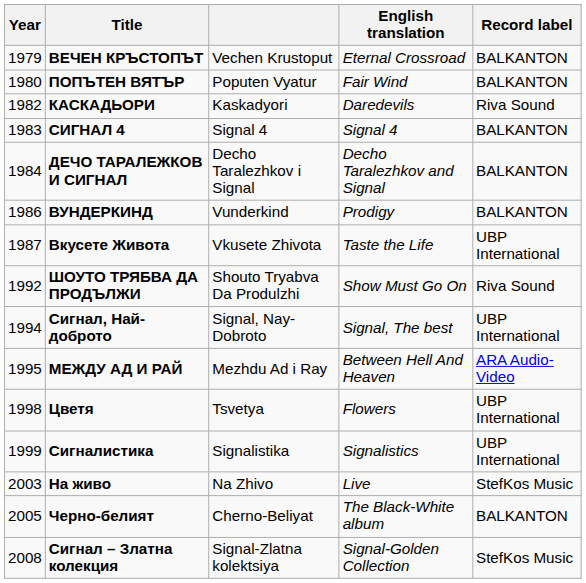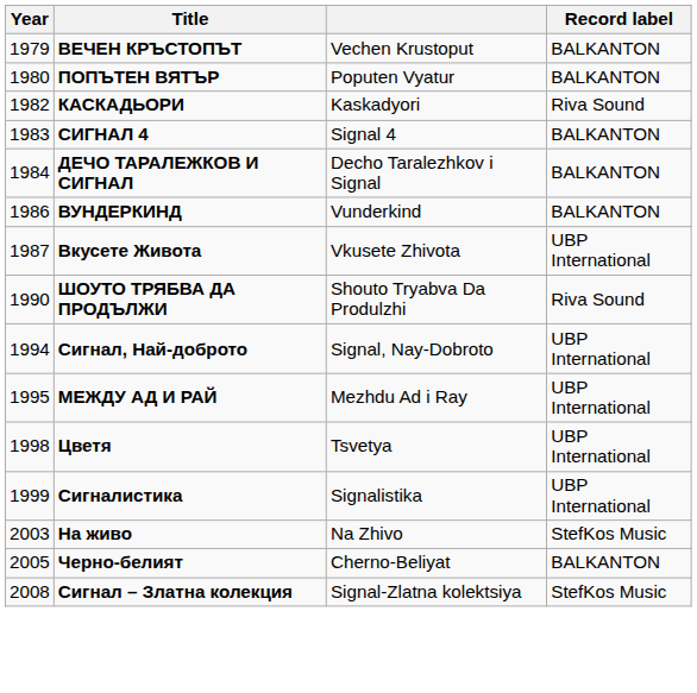- column: English translation | Eternal Crossroad | Fair Wind | Daredevils | Signal 4 | Decho Taralezhkov and Signal | Prodigy | Taste the Life | Show Must Go On | Signal, The best | Between Hell And Heaven | Flowers | Signalistics | Live | The Black-White album | Signal-Golden Collection
ШОУТО ТРЯБВА ДА ПРОДЪЛЖИ | Year: 1992 -> 1990
МЕЖДУ АД И РАЙ | Record label: ARA Audio-Video -> UBP International
